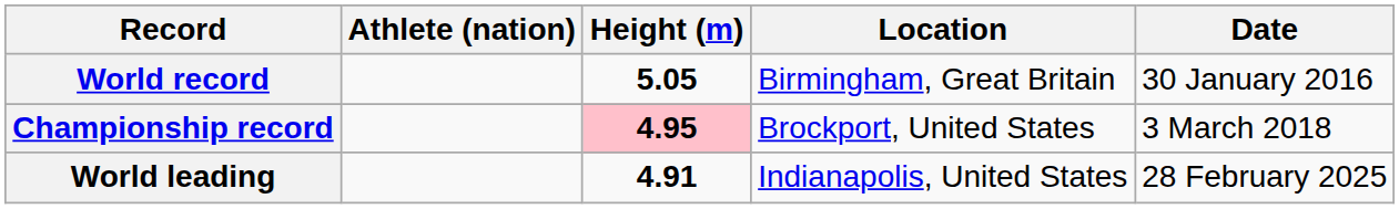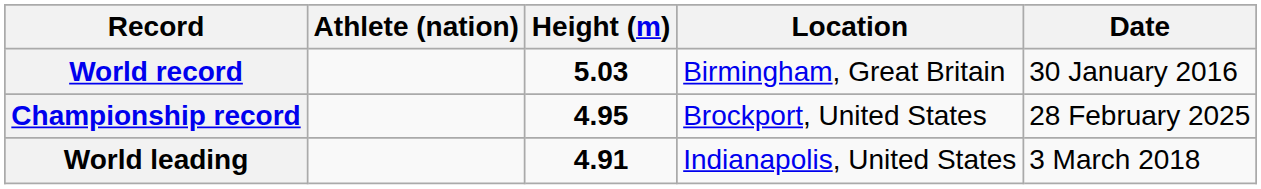World record | Height (m): 5.05 -> 5.03
Championship record | Height (m): pink background -> no background
Championship record | Date: 3 March 2018 -> 28 February 2025
World leading | Date: 28 February 2025 -> 3 March 2018
